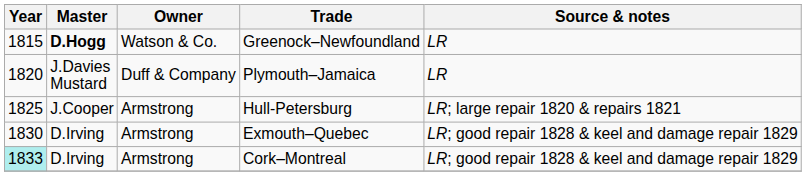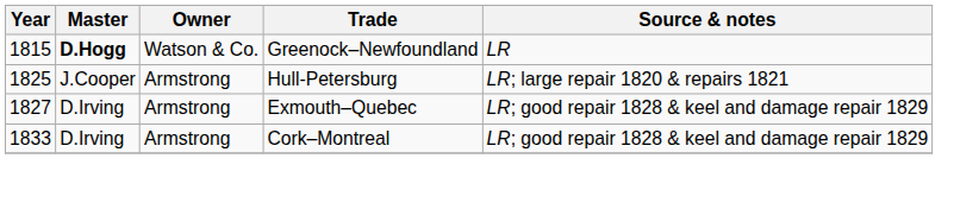- row: 1820 | J.Davies Mustard | Duff & Company | Plymouth–Jamaica | LR
Exmouth–Quebec | Year: 1830 -> 1827
Cork–Montreal | Year: paleturquoise background -> no background
